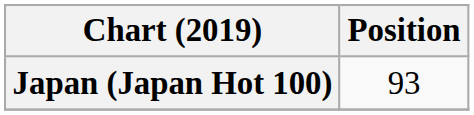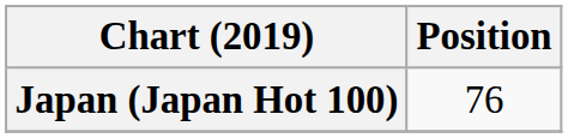Japan (Japan Hot 100) | Position: 93 -> 76
